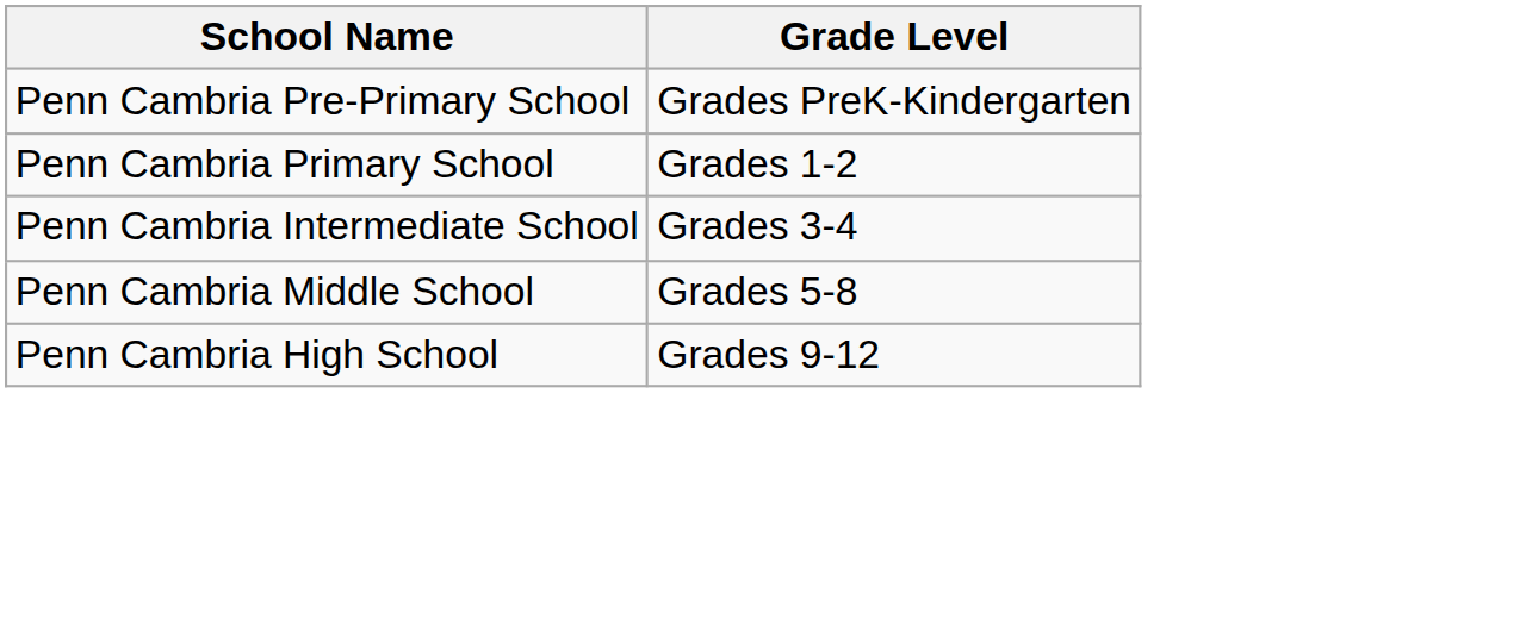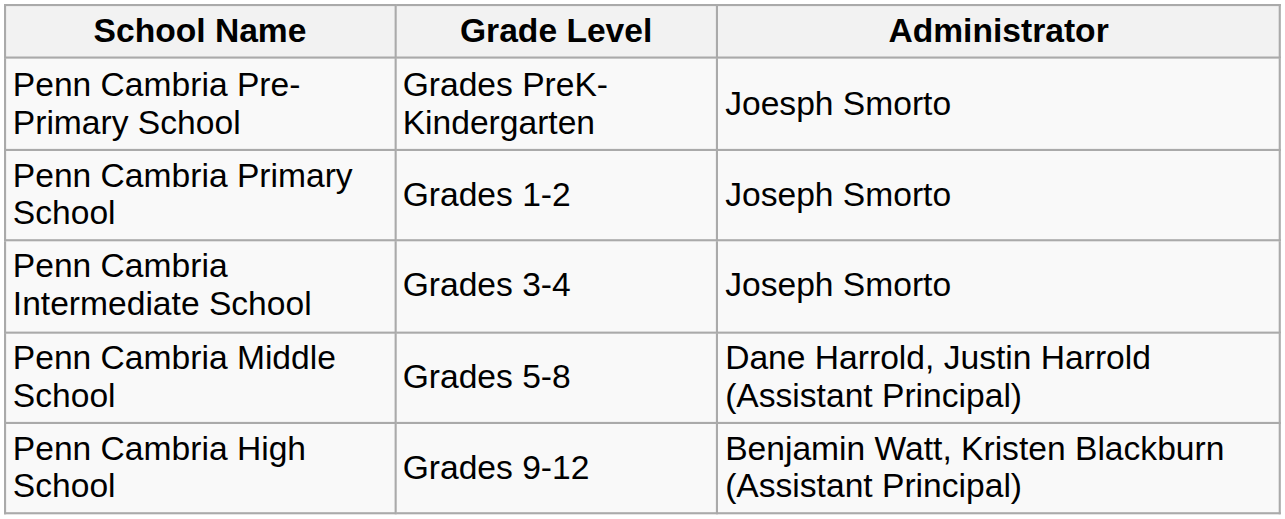+ column: Administrator | Joesph Smorto | Joseph Smorto | Joseph Smorto | Dane Harrold, Justin Harrold (Assistant Principal) | Benjamin Watt, Kristen Blackburn (Assistant Principal)
